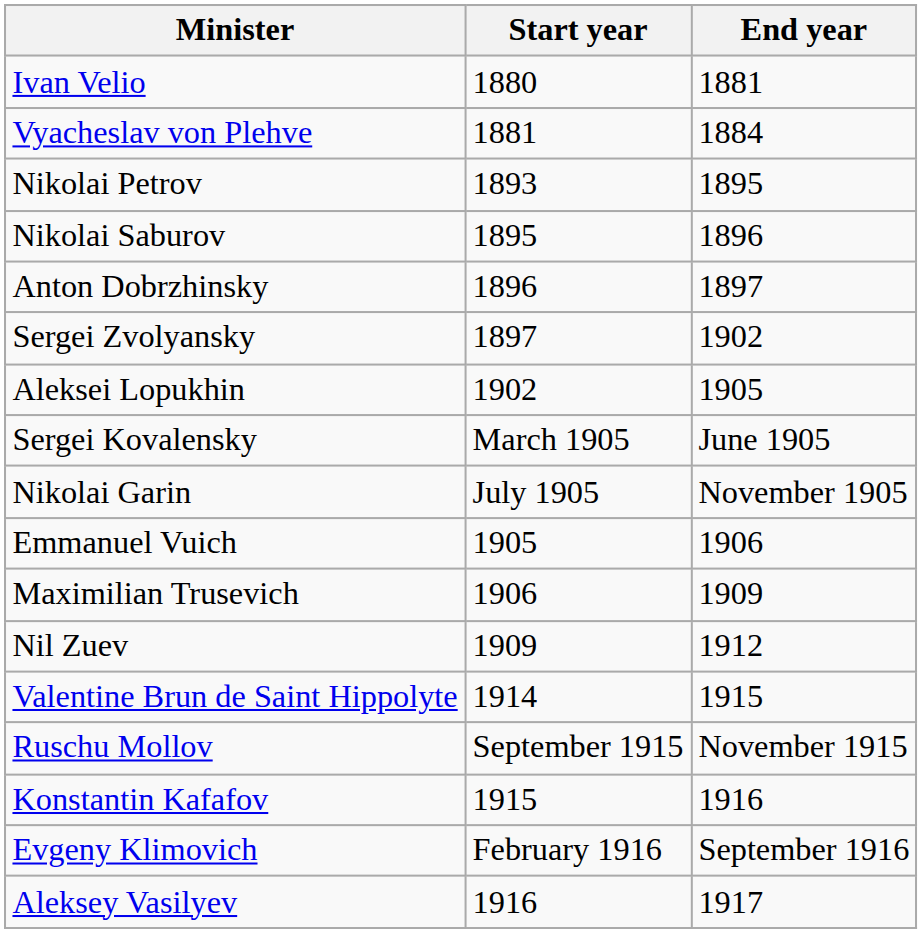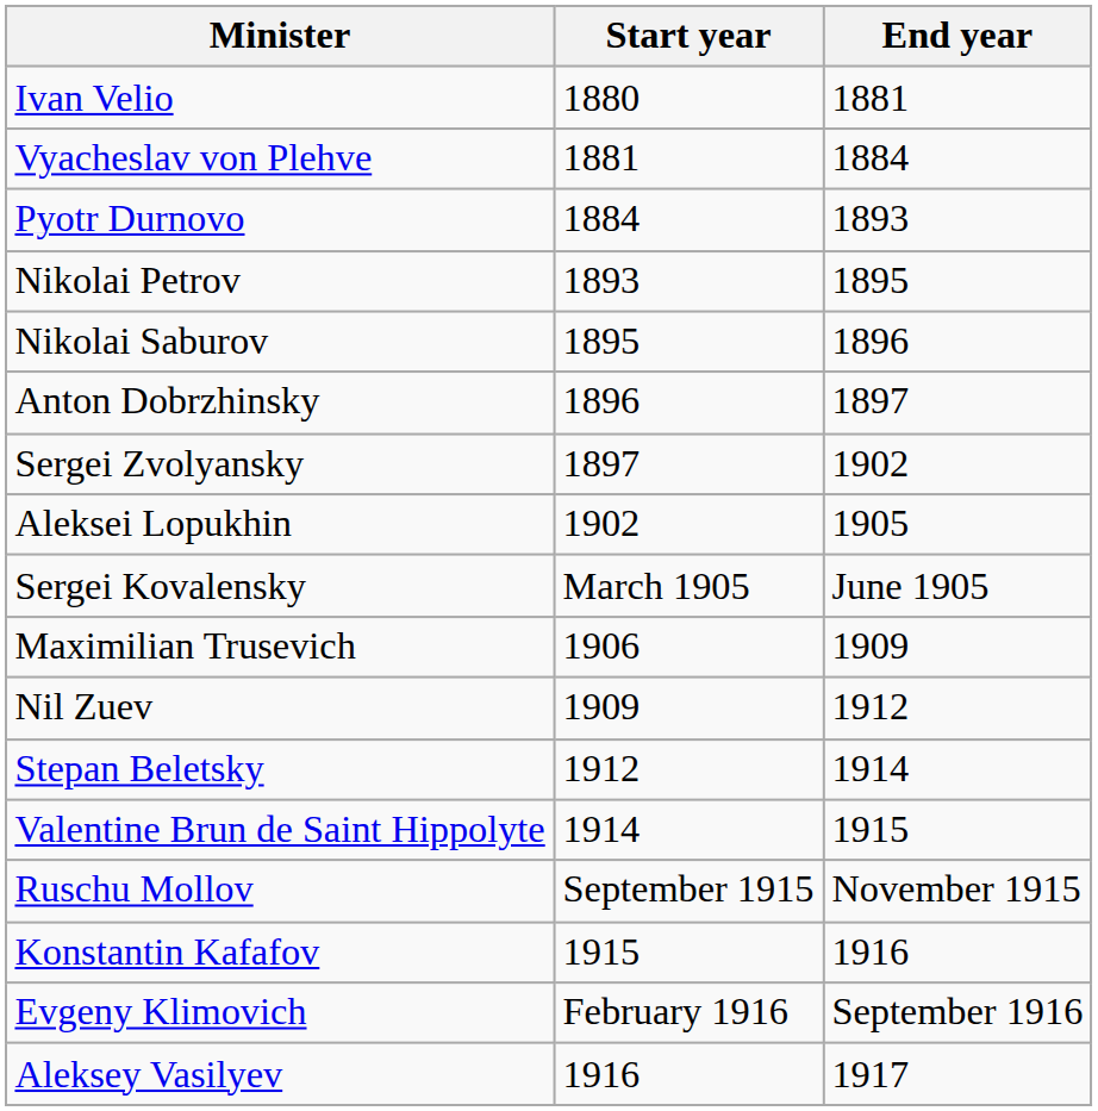+ row: Pyotr Durnovo | 1884 | 1893
- row: Nikolai Garin | July 1905 | November 1905
- row: Emmanuel Vuich | 1905 | 1906
+ row: Stepan Beletsky | 1912 | 1914
